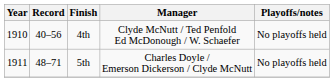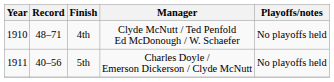4th | Record: 40–56 -> 48–71
5th | Record: 48–71 -> 40–56
